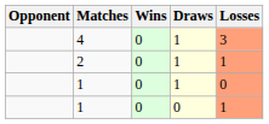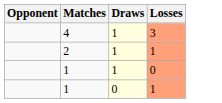- column: Wins | 0 | 0 | 0 | 0
